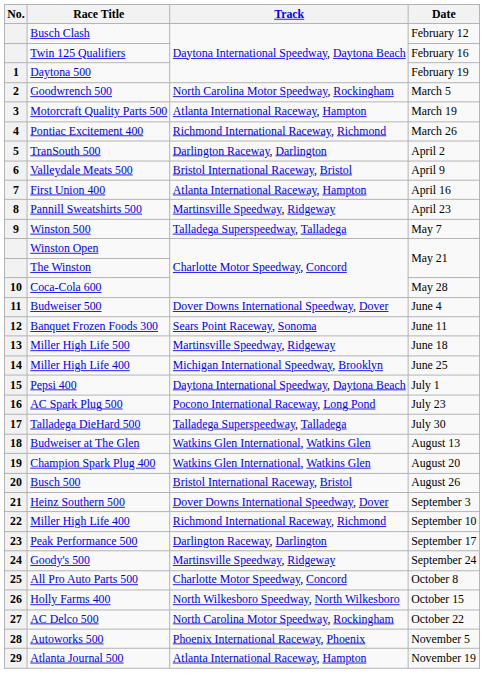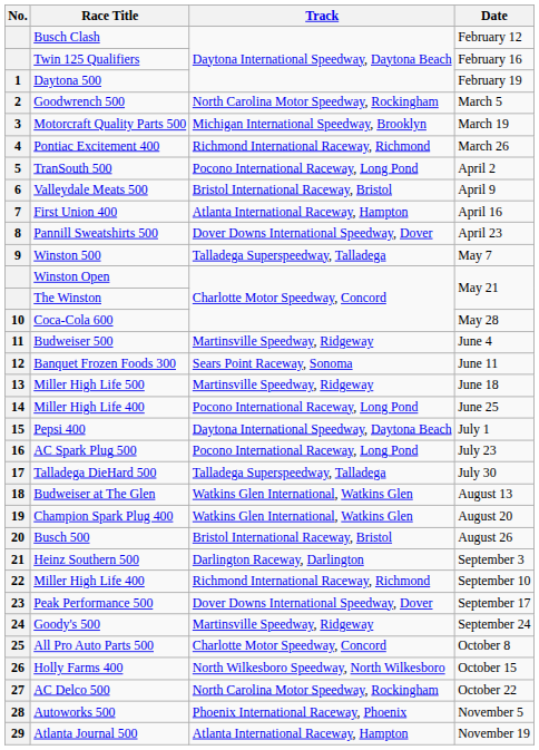Motorcraft Quality Parts 500 | Track: Atlanta International Raceway, Hampton -> Michigan International Speedway, Brooklyn
TranSouth 500 | Track: Darlington Raceway, Darlington -> Pocono International Raceway, Long Pond
Pannill Sweatshirts 500 | Track: Martinsville Speedway, Ridgeway -> Dover Downs International Speedway, Dover
Budweiser 500 | Track: Dover Downs International Speedway, Dover -> Martinsville Speedway, Ridgeway
Miller High Life 400 / June 25 | Track: Michigan International Speedway, Brooklyn -> Pocono International Raceway, Long Pond
Heinz Southern 500 | Track: Dover Downs International Speedway, Dover -> Darlington Raceway, Darlington
Peak Performance 500 | Track: Darlington Raceway, Darlington -> Dover Downs International Speedway, Dover
